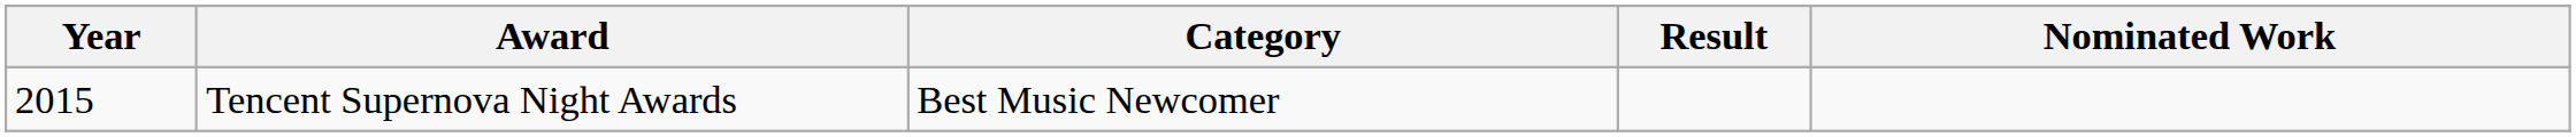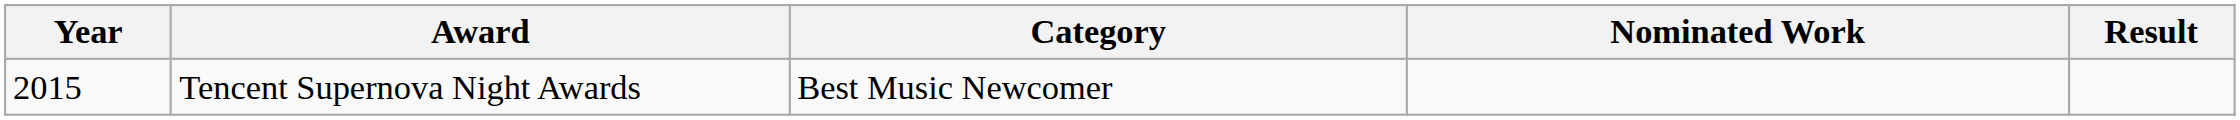columns swapped: Nominated Work <-> Result
